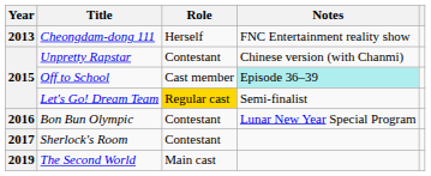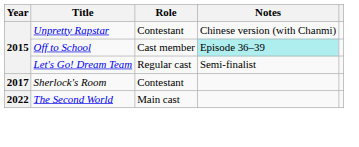- row: 2013 | Cheongdam-dong 111 | Herself | FNC Entertainment reality show
Let's Go! Dream Team | Role: gold background -> no background
- row: 2016 | Bon Bun Olympic | Contestant | Lunar New Year Special Program
The Second World | Year: 2019 -> 2022
